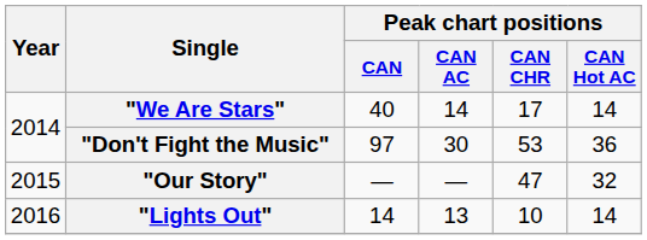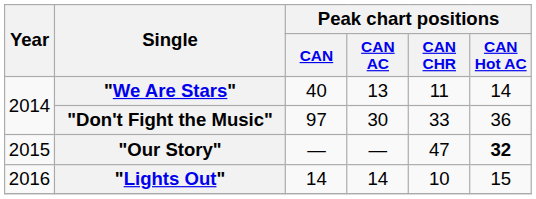"We Are Stars" | Peak chart positions / CAN AC: 14 -> 13
"We Are Stars" | Peak chart positions / CAN CHR: 17 -> 11
"Don't Fight the Music" | Peak chart positions / CAN CHR: 53 -> 33
"Our Story" | Peak chart positions / CAN Hot AC: normal -> bold
"Lights Out" | Peak chart positions / CAN AC: 13 -> 14
"Lights Out" | Peak chart positions / CAN Hot AC: 14 -> 15
